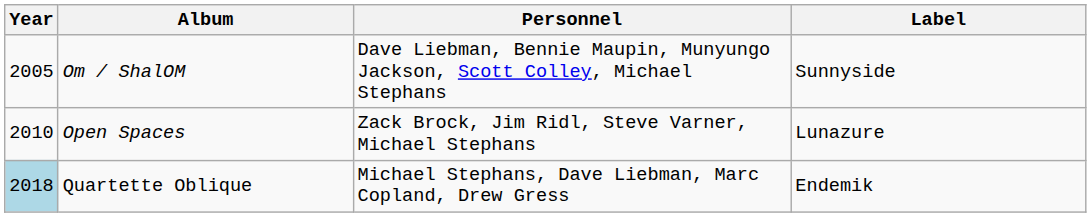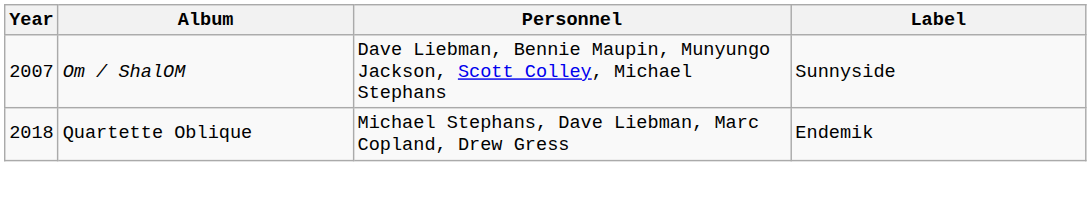Om / ShalOM | Year: 2005 -> 2007
- row: 2010 | Open Spaces | Zack Brock, Jim Ridl, Steve Varner, Michael Stephans | Lunazure
Quartette Oblique | Year: lightblue background -> no background
